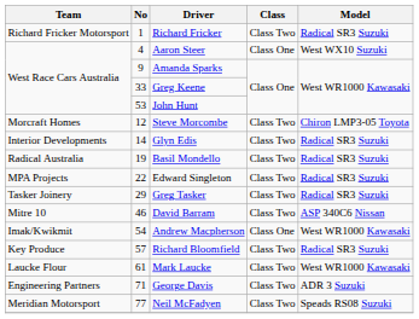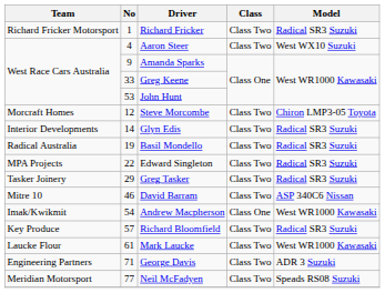Aaron Steer | Class: Class One -> Class Two
